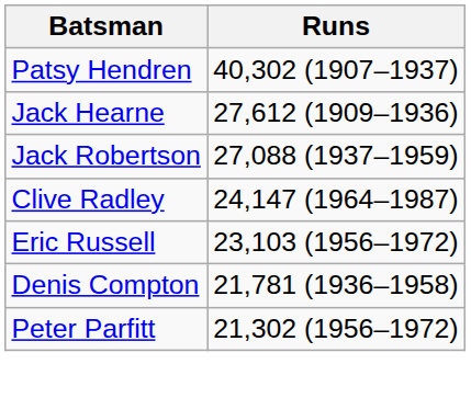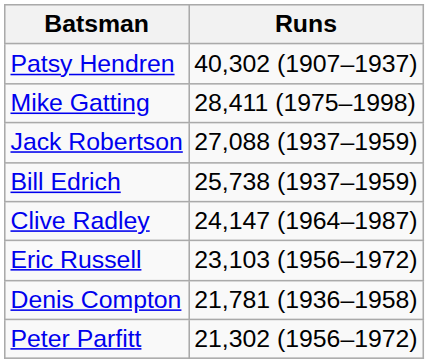+ row: Mike Gatting | 28,411 (1975–1998)
- row: Jack Hearne | 27,612 (1909–1936)
+ row: Bill Edrich | 25,738 (1937–1959)
